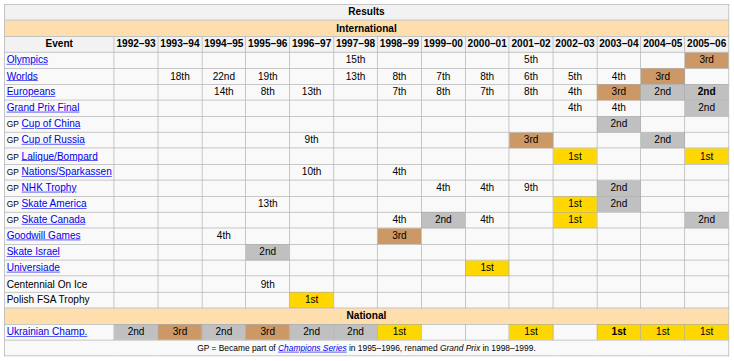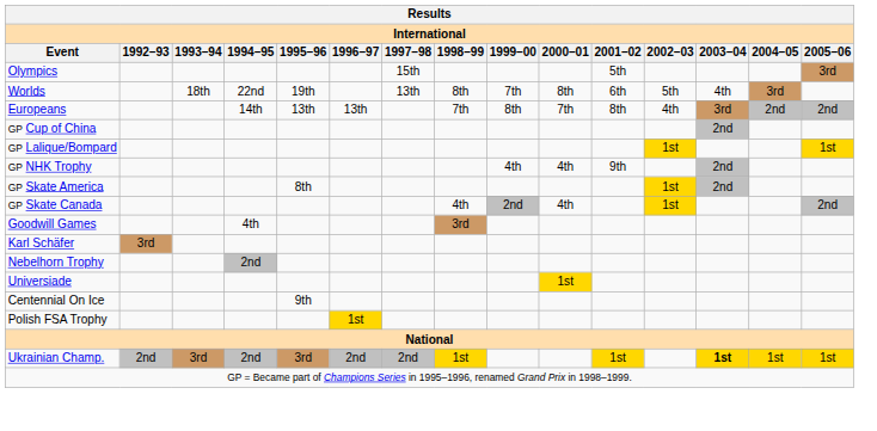Europeans | 1995–96: 8th -> 13th
Europeans | 2005–06: bold -> normal
- row: Grand Prix Final | 4th | 4th | 2nd
- row: GP Cup of Russia | 9th | 3rd | 2nd
- row: GP Nations/Sparkassen | 10th | 4th
GP Skate America | 1995–96: 13th -> 8th
+ row: Karl Schäfer | 3rd
+ row: Nebelhorn Trophy | 2nd
- row: Skate Israel | 2nd
